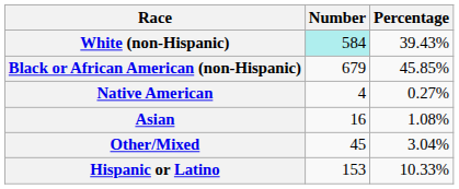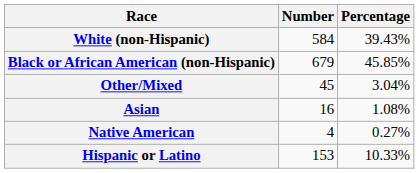White (non-Hispanic) | Number: paleturquoise background -> no background
rows swapped: Native American <-> Other/Mixed
